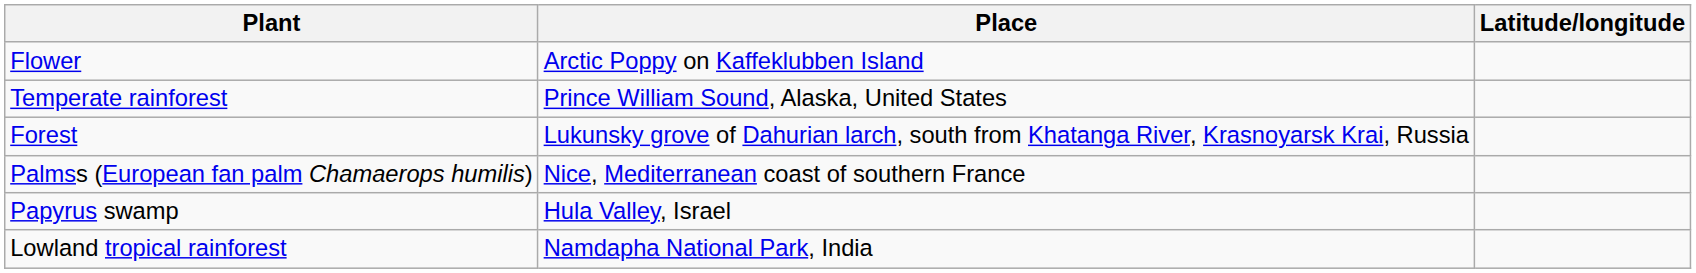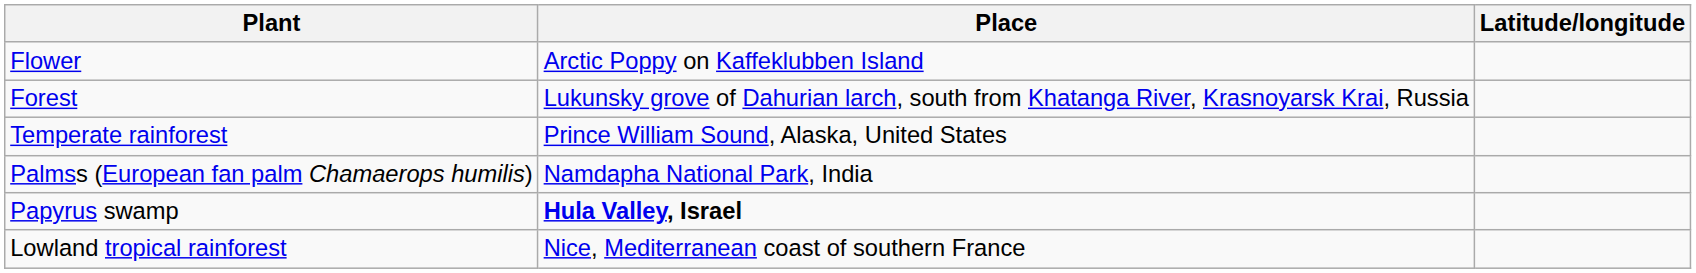rows swapped: Forest <-> Temperate rainforest
Palmss (European fan palm Chamaerops humilis) | Place: Nice, Mediterranean coast of southern France -> Namdapha National Park, India
Papyrus swamp | Place: normal -> bold
Lowland tropical rainforest | Place: Namdapha National Park, India -> Nice, Mediterranean coast of southern France
